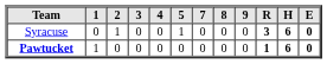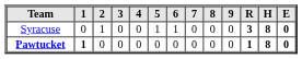+ column: 6 | 1 | 0
Syracuse | H: 6 -> 8
Pawtucket | 1: normal -> bold
Pawtucket | H: 6 -> 8
